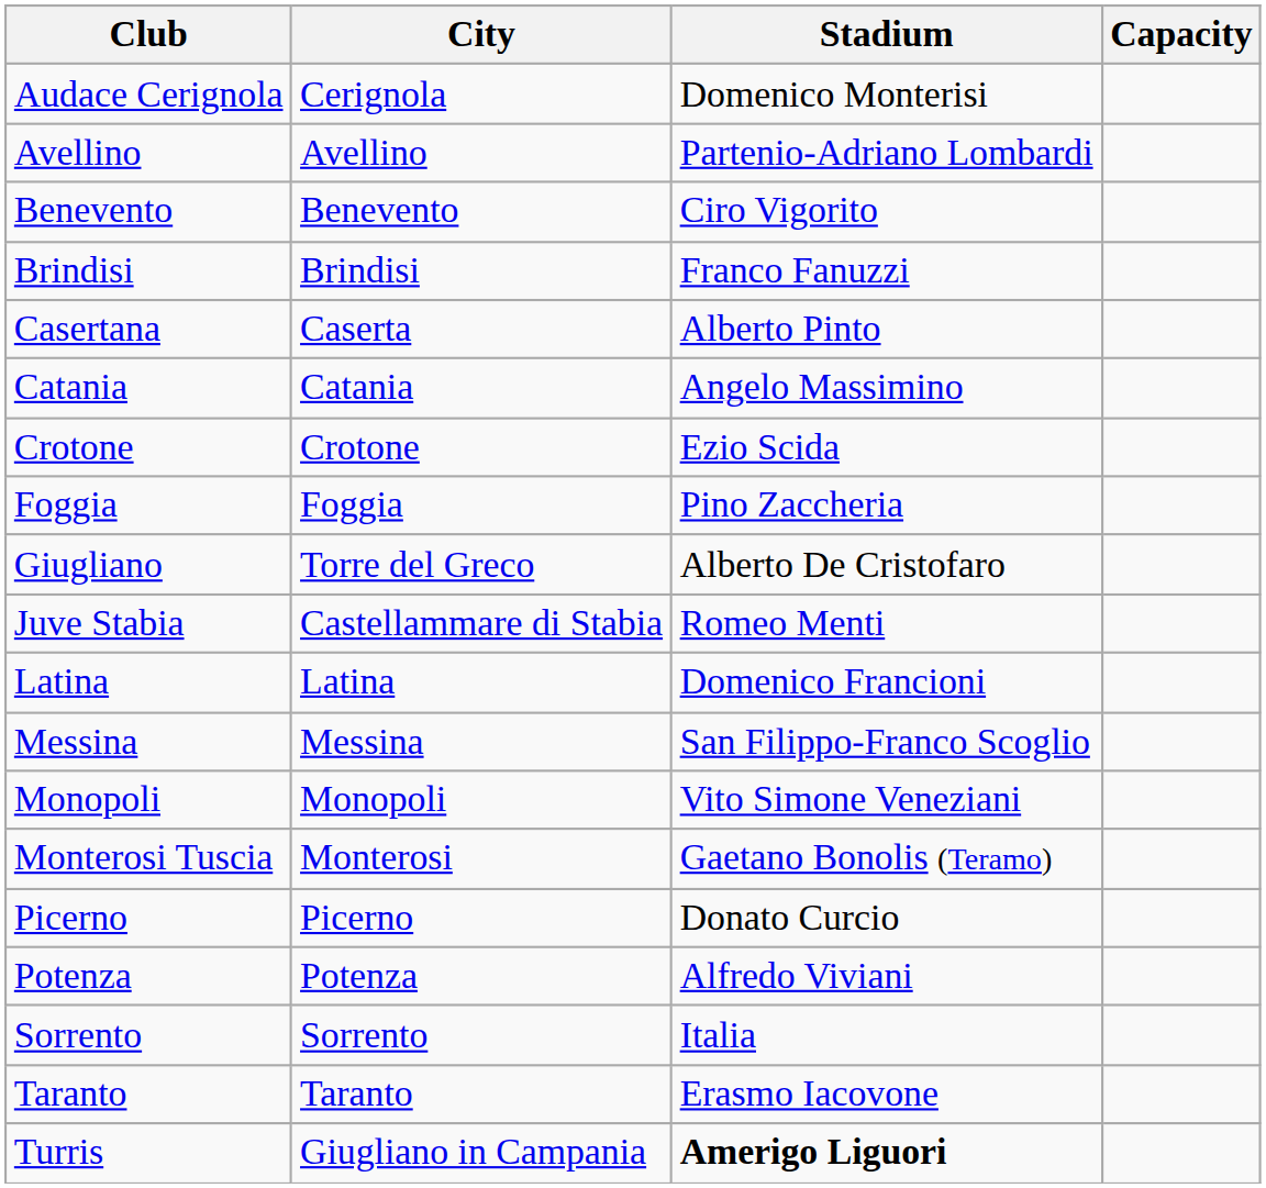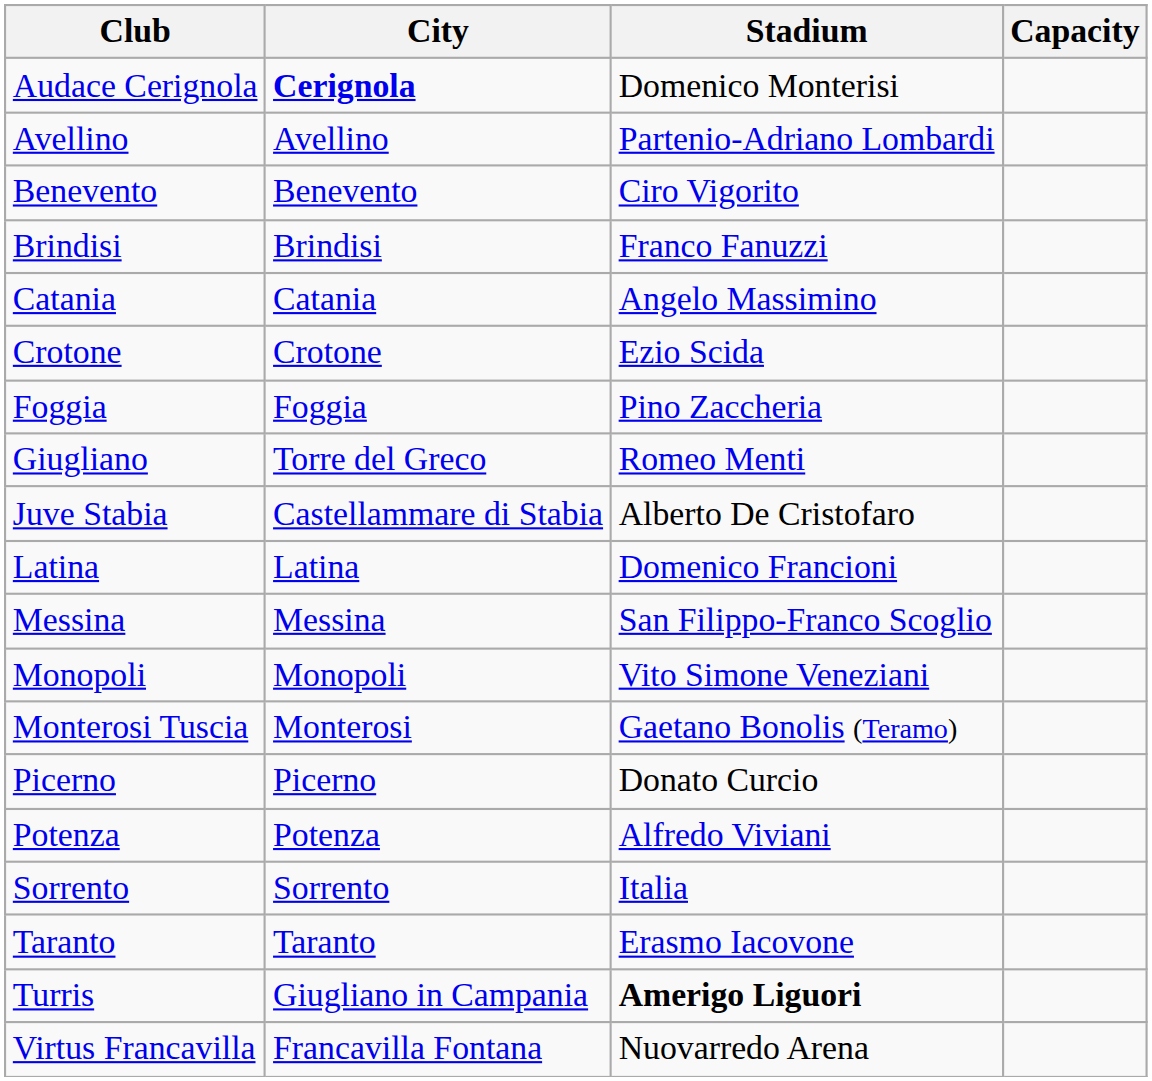Audace Cerignola | City: normal -> bold
- row: Casertana | Caserta | Alberto Pinto
Giugliano | Stadium: Alberto De Cristofaro -> Romeo Menti
Juve Stabia | Stadium: Romeo Menti -> Alberto De Cristofaro
+ row: Virtus Francavilla | Francavilla Fontana | Nuovarredo Arena
